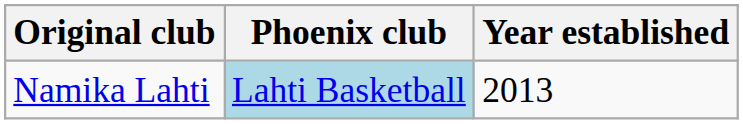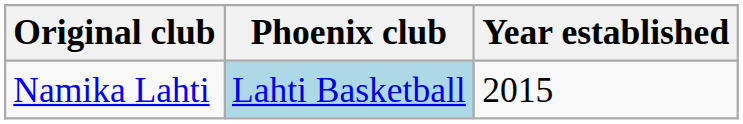Namika Lahti | Year established: 2013 -> 2015
